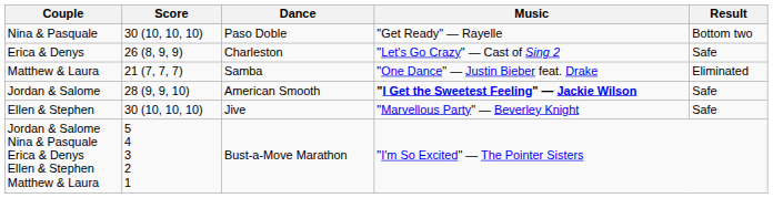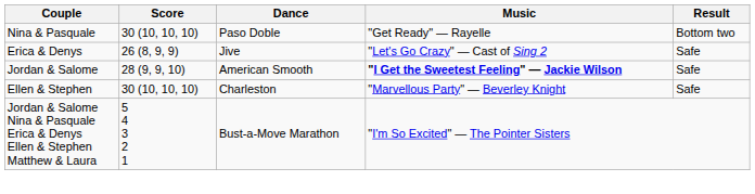Erica & Denys | Dance: Charleston -> Jive
- row: Matthew & Laura | 21 (7, 7, 7) | Samba | "One Dance" — Justin Bieber feat. Drake | Eliminated
Ellen & Stephen | Dance: Jive -> Charleston
